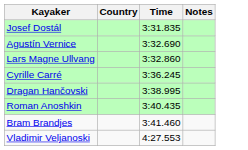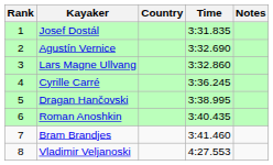+ column: Rank | 1 | 2 | 3 | 4 | 5 | 6 | 7 | 8
